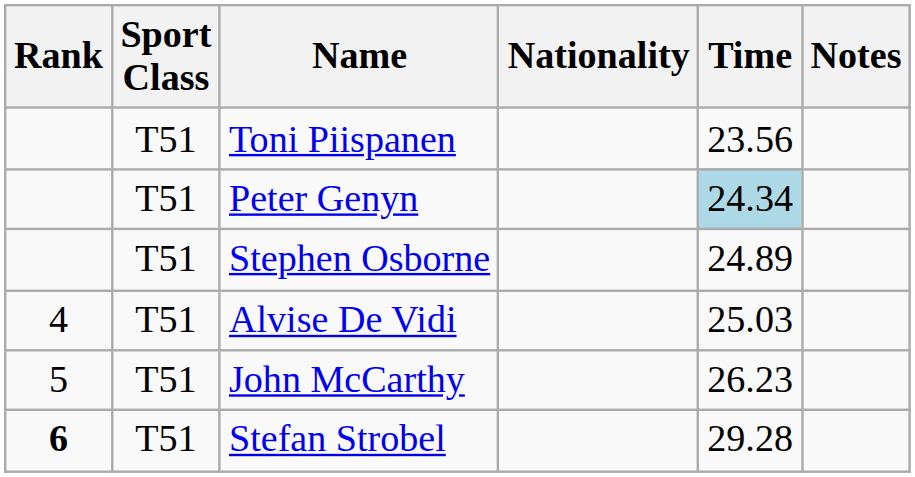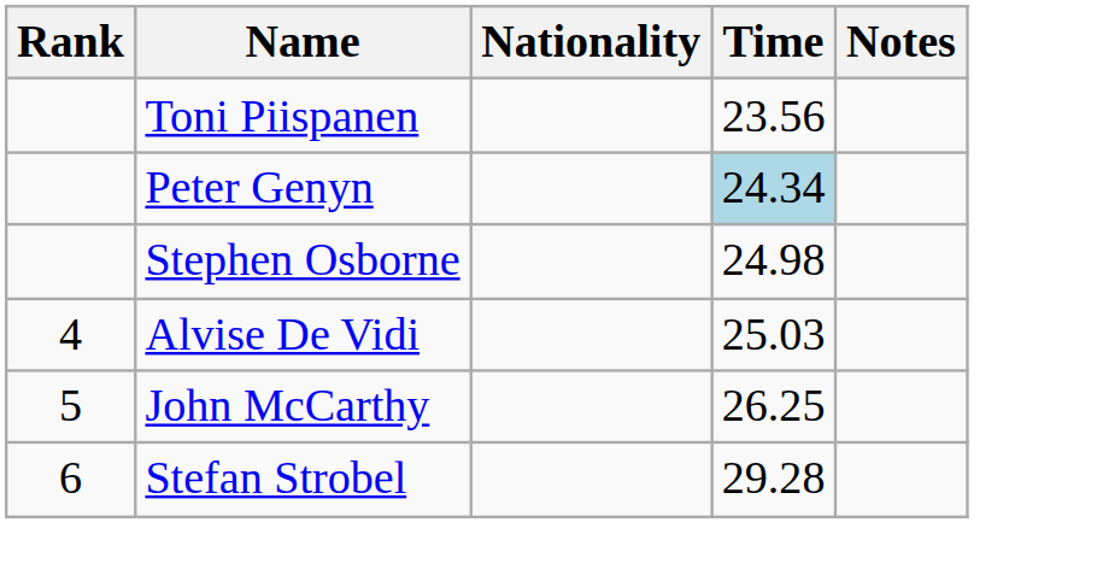- column: Sport Class | T51 | T51 | T51 | T51 | T51 | T51
Stephen Osborne | Time: 24.89 -> 24.98
John McCarthy | Time: 26.23 -> 26.25
Stefan Strobel | Rank: bold -> normal
